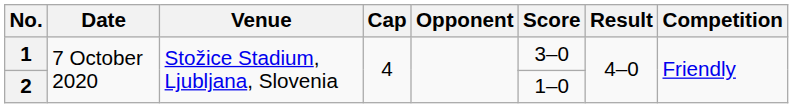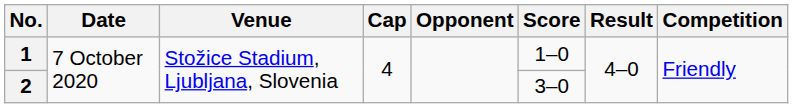1 | Score: 3–0 -> 1–0
2 | Score: 1–0 -> 3–0
